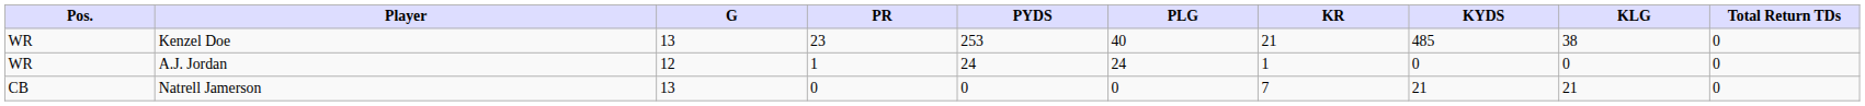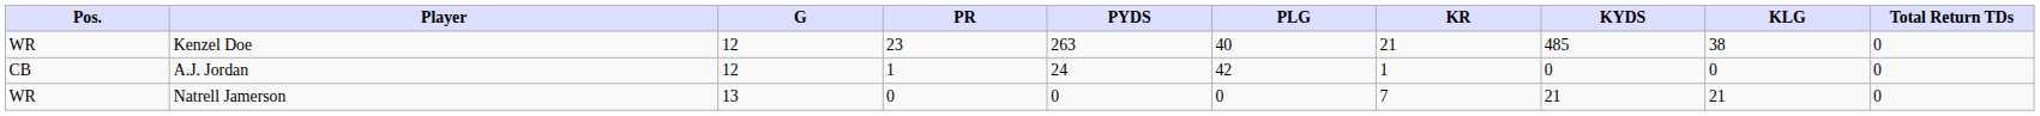Kenzel Doe | G: 13 -> 12
Kenzel Doe | PYDS: 253 -> 263
A.J. Jordan | Pos.: WR -> CB
A.J. Jordan | PLG: 24 -> 42
Natrell Jamerson | Pos.: CB -> WR
